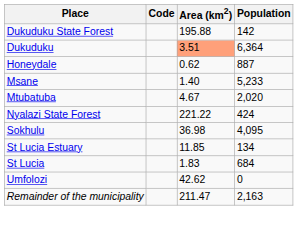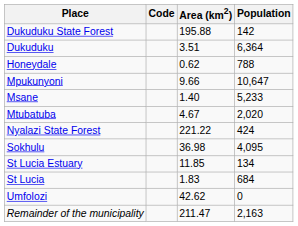Dukuduku | Area (km2): lightsalmon background -> no background
Honeydale | Population: 887 -> 788
+ row: Mpukunyoni | 9.66 | 10,647
